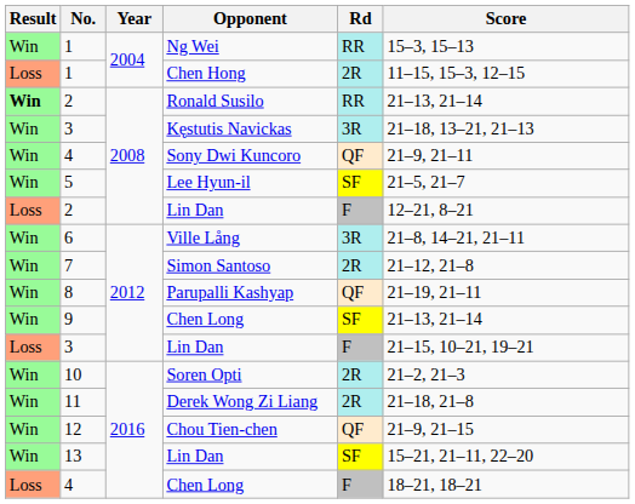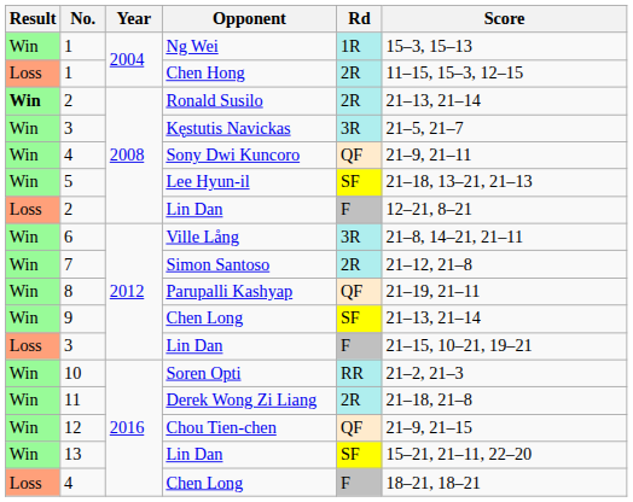Ng Wei | Rd: RR -> 1R
Ronald Susilo | Rd: RR -> 2R
Kęstutis Navickas | Score: 21–18, 13–21, 21–13 -> 21–5, 21–7
Lee Hyun-il | Score: 21–5, 21–7 -> 21–18, 13–21, 21–13
Soren Opti | Rd: 2R -> RR
